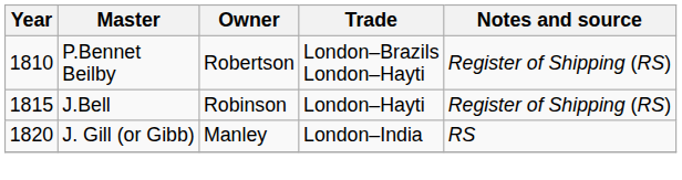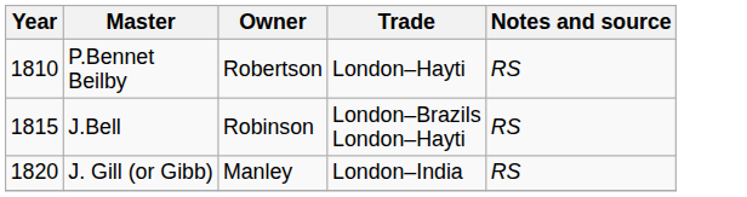P.Bennet Beilby | Trade: London–Brazils London–Hayti -> London–Hayti
P.Bennet Beilby | Notes and source: Register of Shipping (RS) -> RS
J.Bell | Trade: London–Hayti -> London–Brazils London–Hayti
J.Bell | Notes and source: Register of Shipping (RS) -> RS
